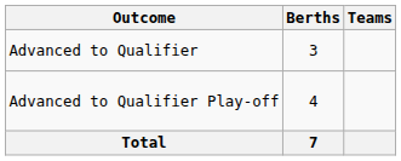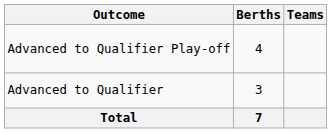rows swapped: Advanced to Qualifier <-> Advanced to Qualifier Play-off
